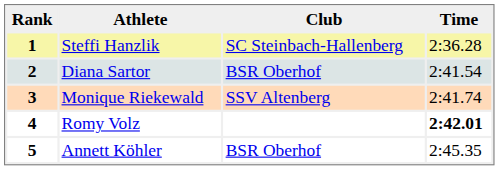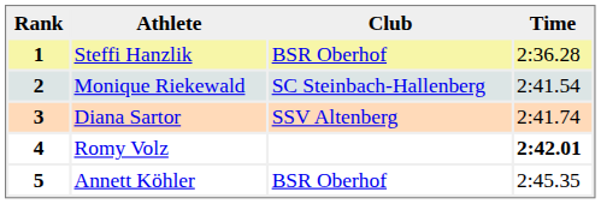1 | Club: SC Steinbach-Hallenberg -> BSR Oberhof
2 | Athlete: Diana Sartor -> Monique Riekewald
2 | Club: BSR Oberhof -> SC Steinbach-Hallenberg
3 | Athlete: Monique Riekewald -> Diana Sartor
